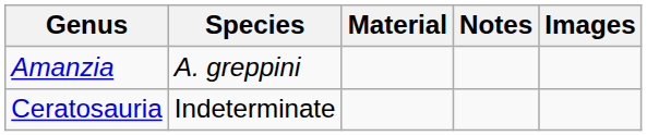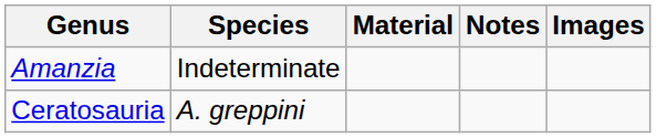Amanzia | Species: A. greppini -> Indeterminate
Ceratosauria | Species: Indeterminate -> A. greppini
